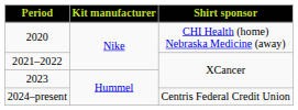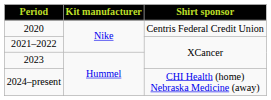2020 | Shirt sponsor: CHI Health (home) Nebraska Medicine (away) -> Centris Federal Credit Union
2024–present | Shirt sponsor: Centris Federal Credit Union -> CHI Health (home) Nebraska Medicine (away)
